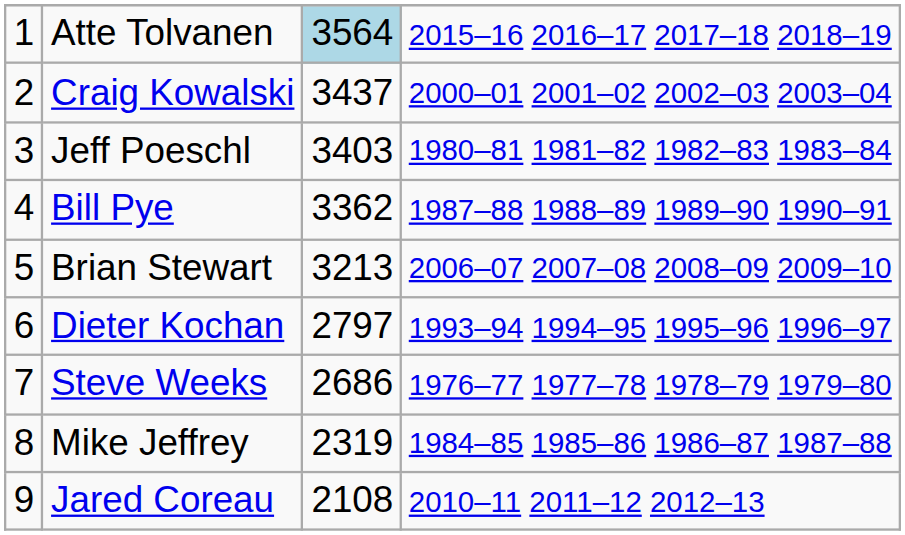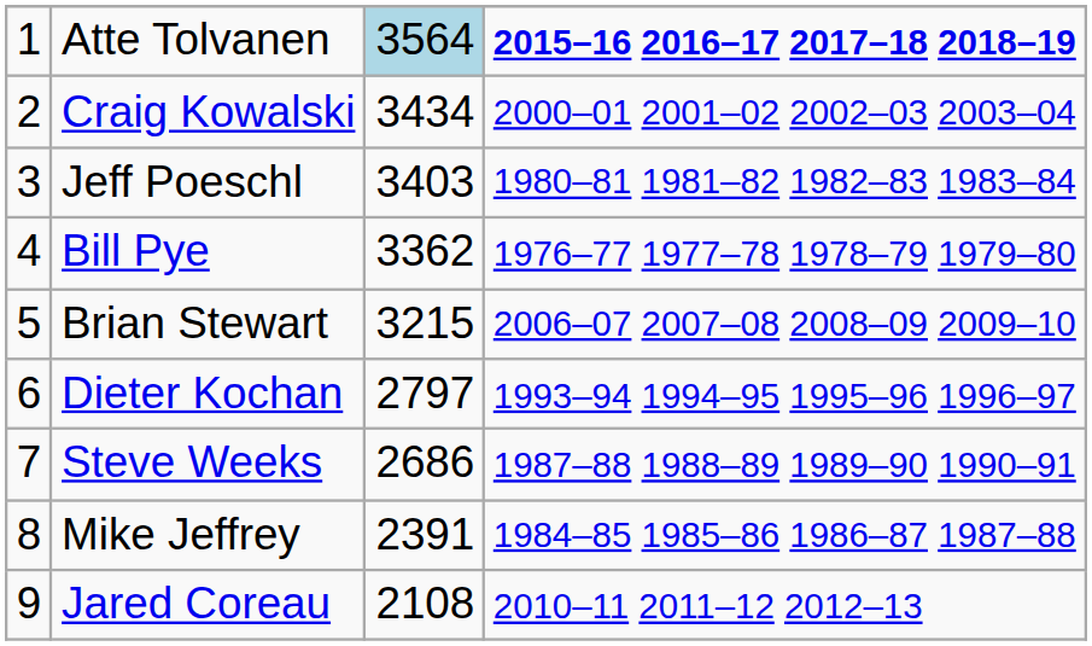Atte Tolvanen | column 4: normal -> bold
Craig Kowalski | column 3: 3437 -> 3434
Bill Pye | column 4: 1987–88 1988–89 1989–90 1990–91 -> 1976–77 1977–78 1978–79 1979–80
Brian Stewart | column 3: 3213 -> 3215
Steve Weeks | column 4: 1976–77 1977–78 1978–79 1979–80 -> 1987–88 1988–89 1989–90 1990–91
Mike Jeffrey | column 3: 2319 -> 2391
